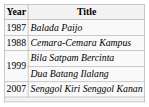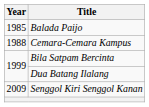Balada Paijo | Year: 1987 -> 1985
Senggol Kiri Senggol Kanan | Year: 2007 -> 2009
